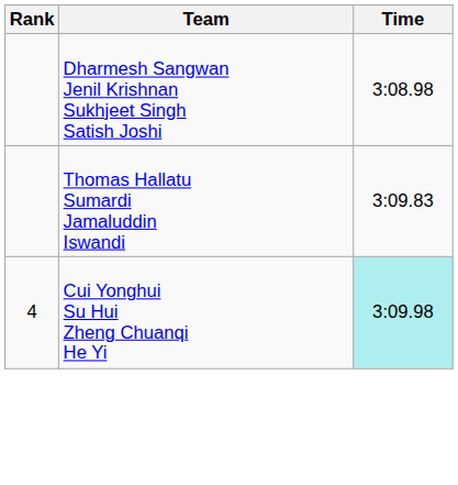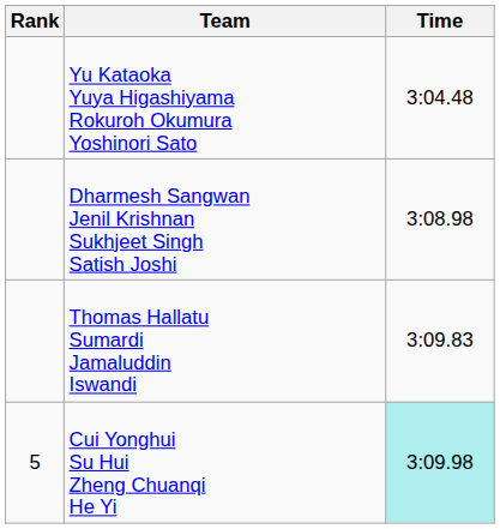+ row: Yu Kataoka Yuya Higashiyama Rokuroh Okumura Yoshinori Sato | 3:04.48
Cui Yonghui Su Hui Zheng Chuanqi He Yi | Rank: 4 -> 5
